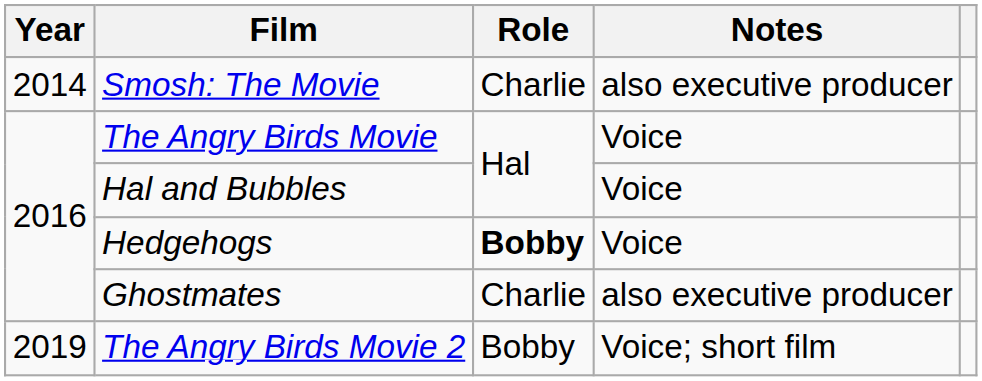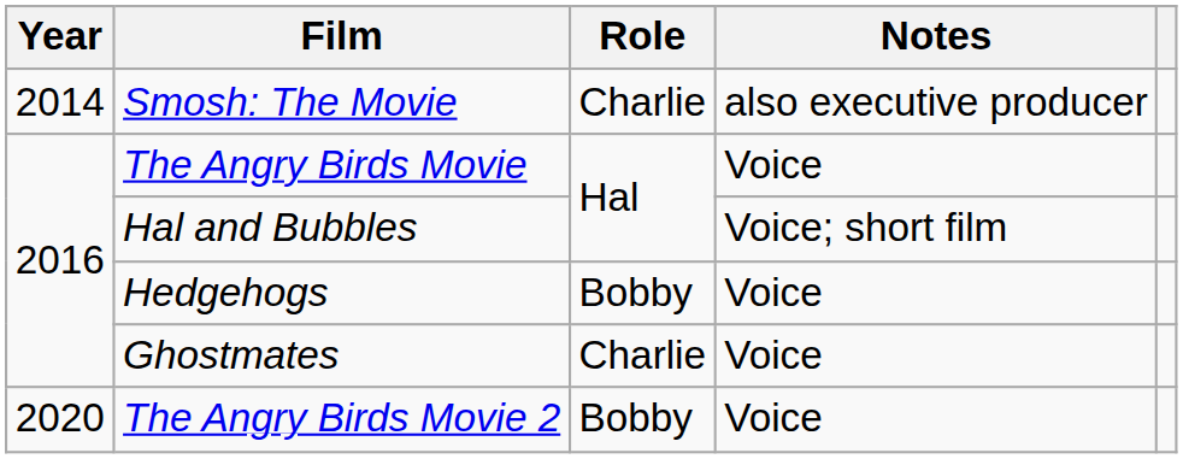Hal and Bubbles | Notes: Voice -> Voice; short film
Hedgehogs | Role: bold -> normal
Ghostmates | Notes: also executive producer -> Voice
The Angry Birds Movie 2 | Year: 2019 -> 2020
The Angry Birds Movie 2 | Notes: Voice; short film -> Voice
